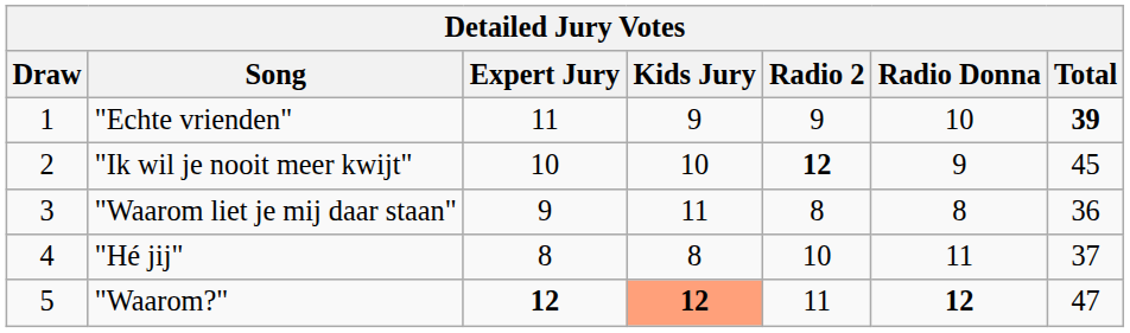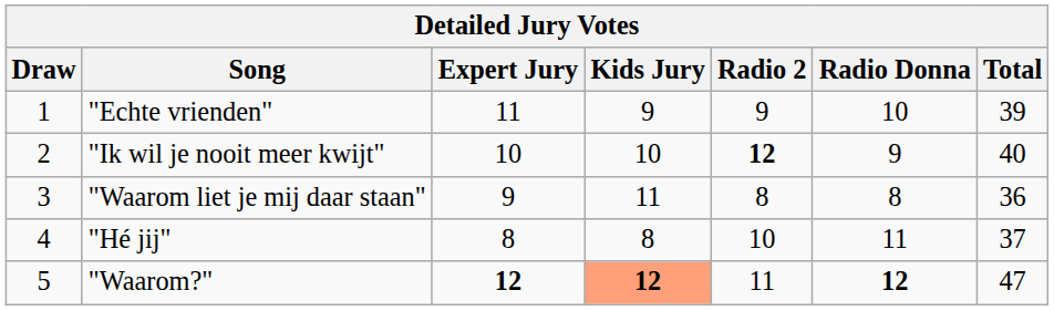"Echte vrienden" | Total: bold -> normal
"Ik wil je nooit meer kwijt" | Total: 45 -> 40
